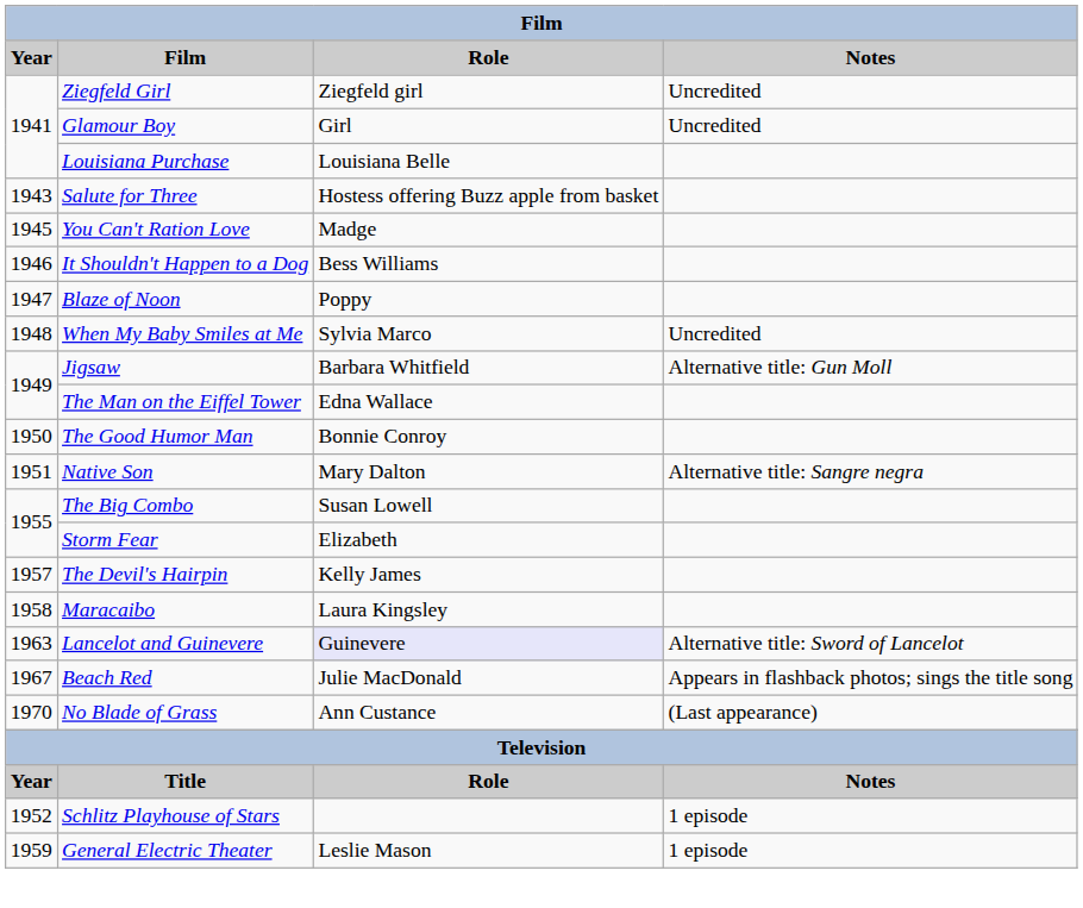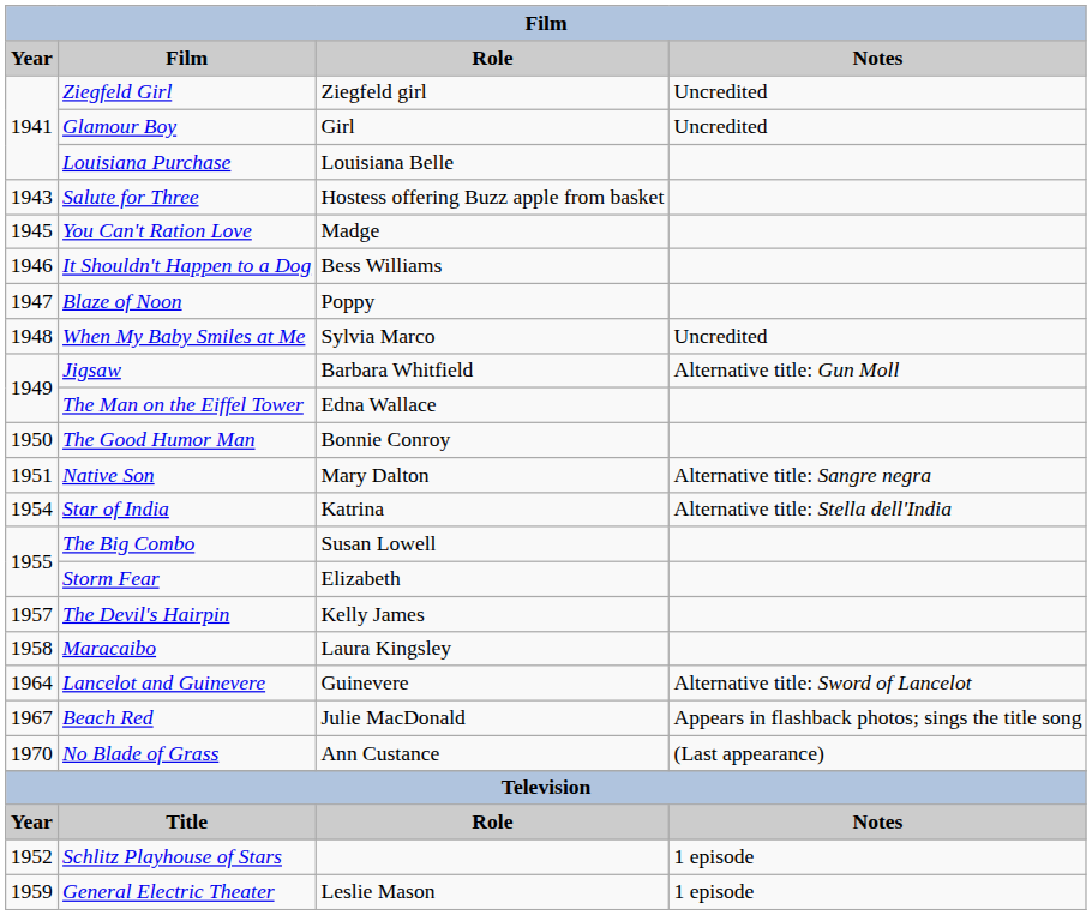+ row: 1954 | Star of India | Katrina | Alternative title: Stella dell'India
Lancelot and Guinevere | Year: 1963 -> 1964
Lancelot and Guinevere | Role: lavender background -> no background
